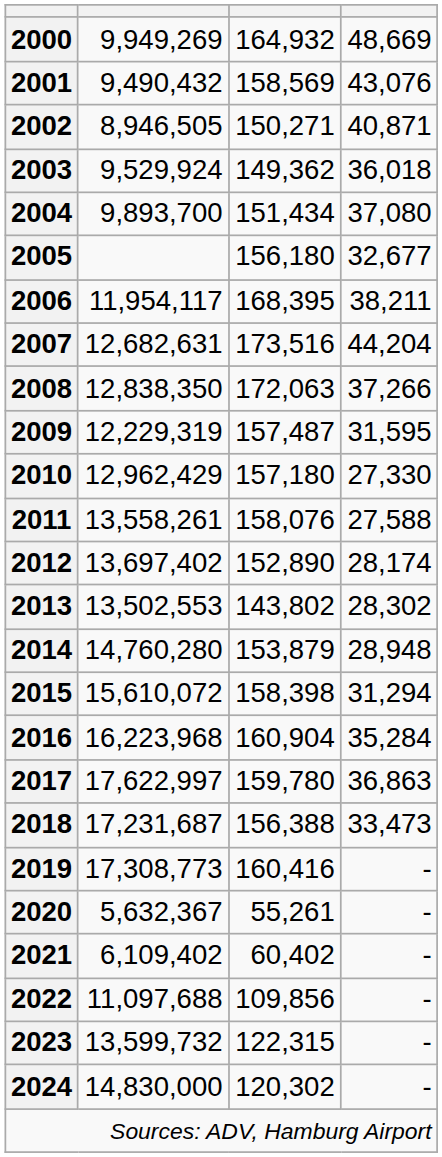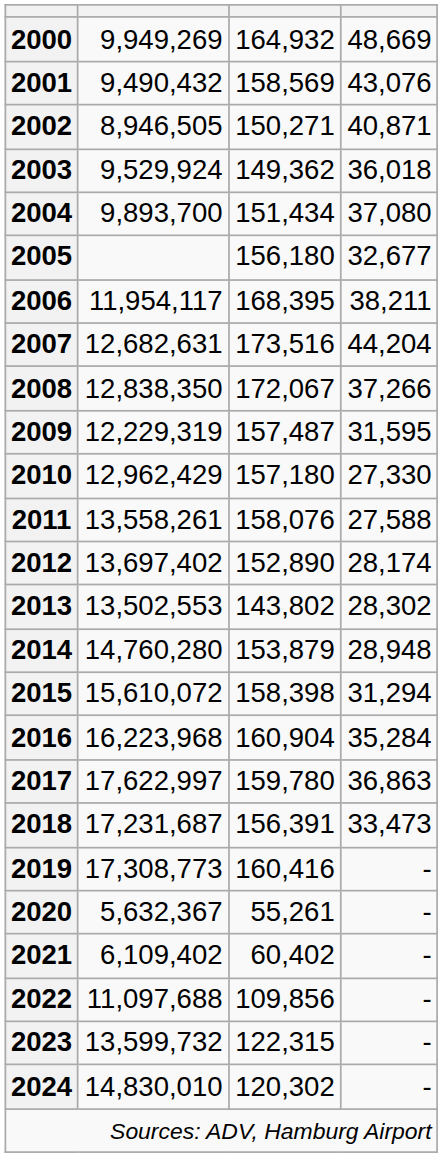2008 | column 3: 172,063 -> 172,067
2018 | column 3: 156,388 -> 156,391
2024 | column 2: 14,830,000 -> 14,830,010
